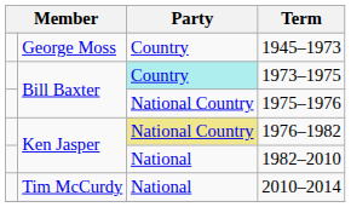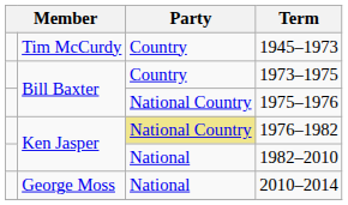1945–1973 | column 2: George Moss -> Tim McCurdy
1973–1975 | Party: paleturquoise background -> no background
2010–2014 | column 2: Tim McCurdy -> George Moss
